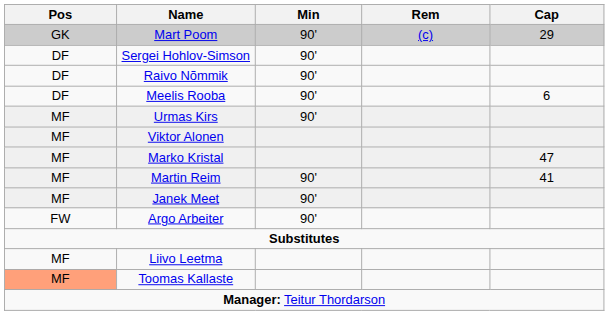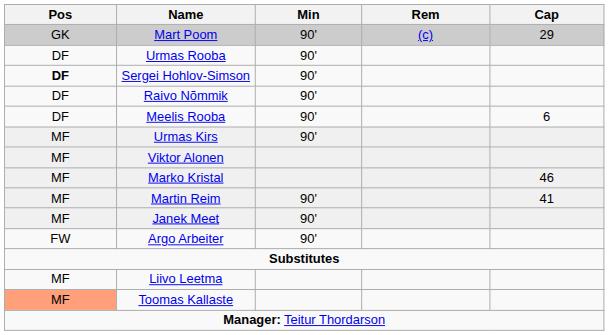+ row: DF | Urmas Rooba | 90'
Sergei Hohlov-Simson | Pos: normal -> bold
Marko Kristal | Cap: 47 -> 46
